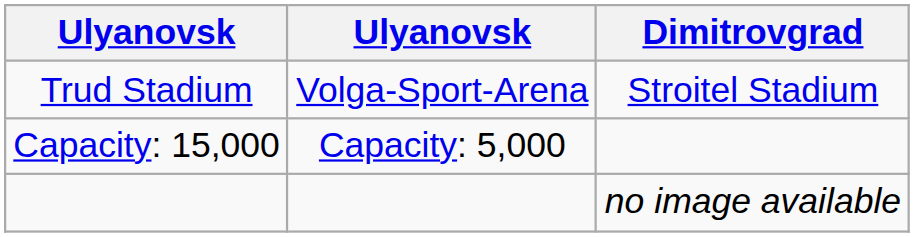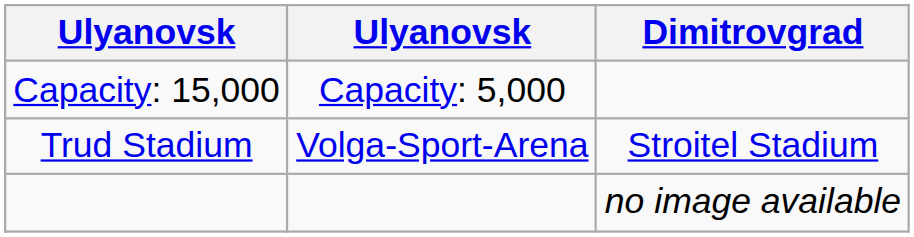rows swapped: Trud Stadium <-> Capacity: 15,000
